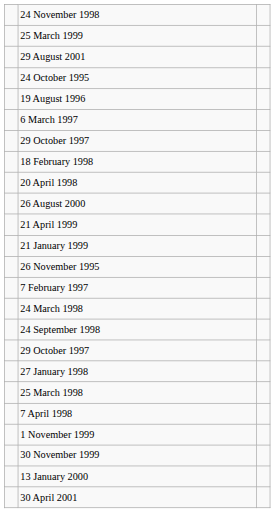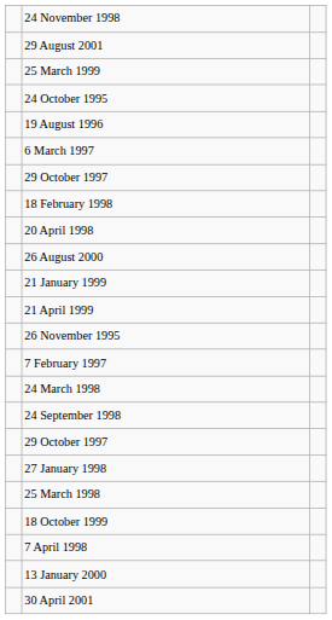rows swapped: 25 March 1999 <-> 29 August 2001
rows swapped: 21 January 1999 <-> 21 April 1999
+ row: 18 October 1999
- row: 1 November 1999
- row: 30 November 1999
